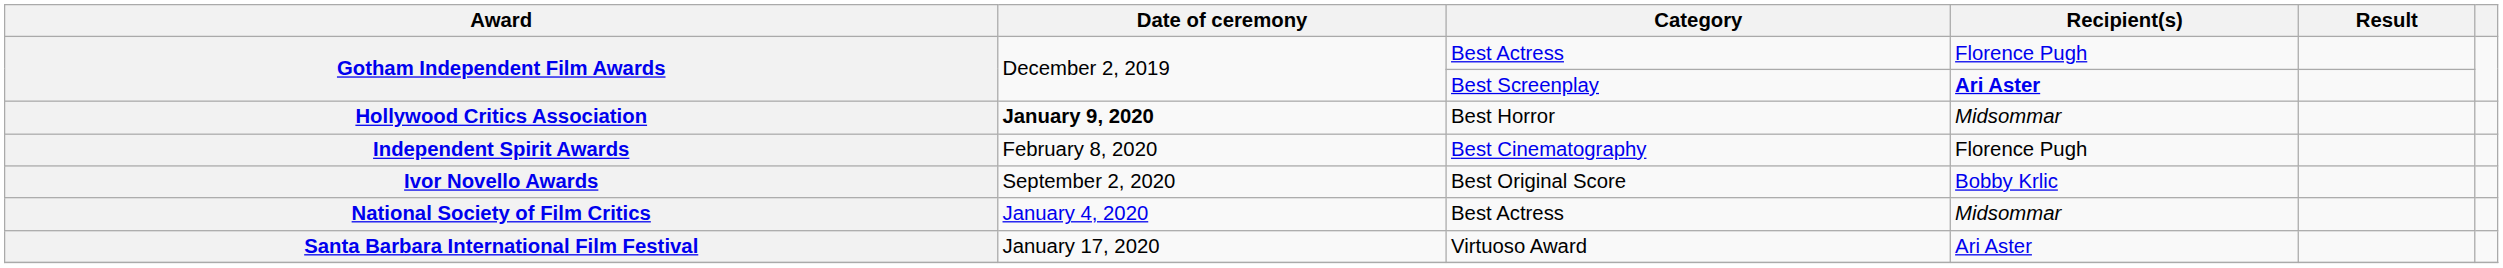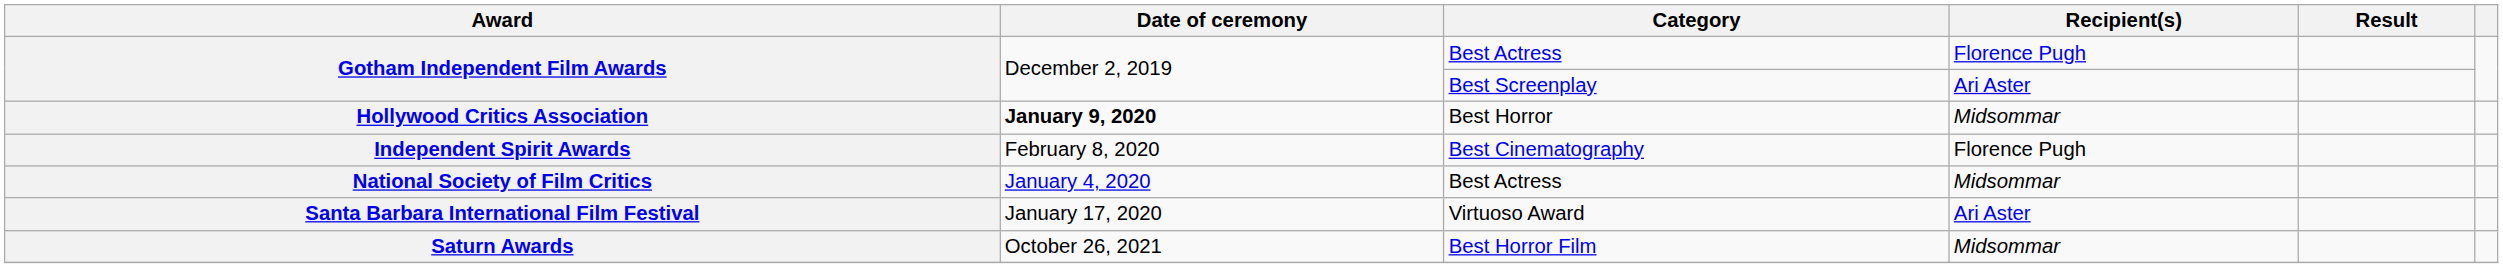Gotham Independent Film Awards / Best Screenplay | Recipient(s): bold -> normal
- row: Ivor Novello Awards | September 2, 2020 | Best Original Score | Bobby Krlic
+ row: Saturn Awards | October 26, 2021 | Best Horror Film | Midsommar
